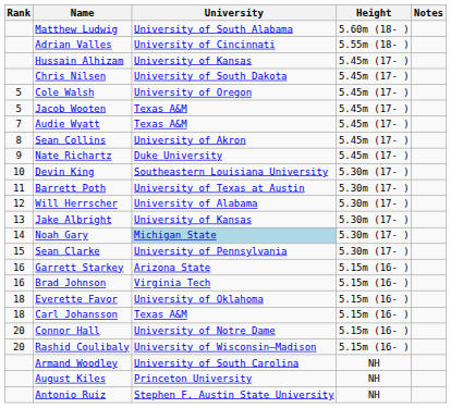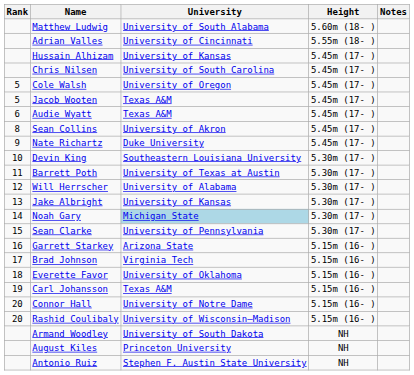Chris Nilsen | University: University of South Dakota -> University of South Carolina
Audie Wyatt | Rank: 7 -> 6
Brad Johnson | Rank: 16 -> 17
Carl Johansson | Rank: 18 -> 19
Armand Woodley | University: University of South Carolina -> University of South Dakota
